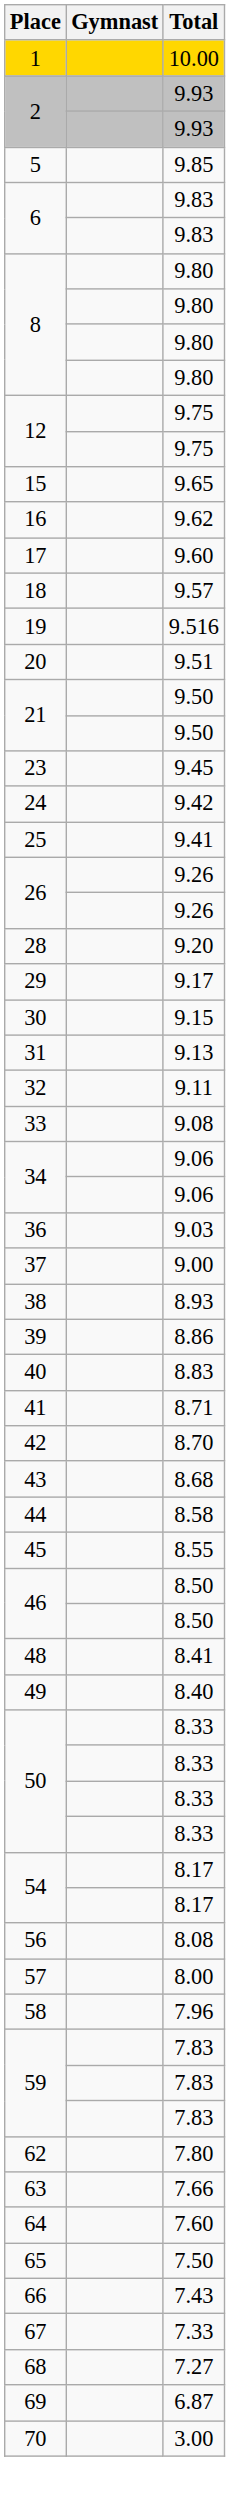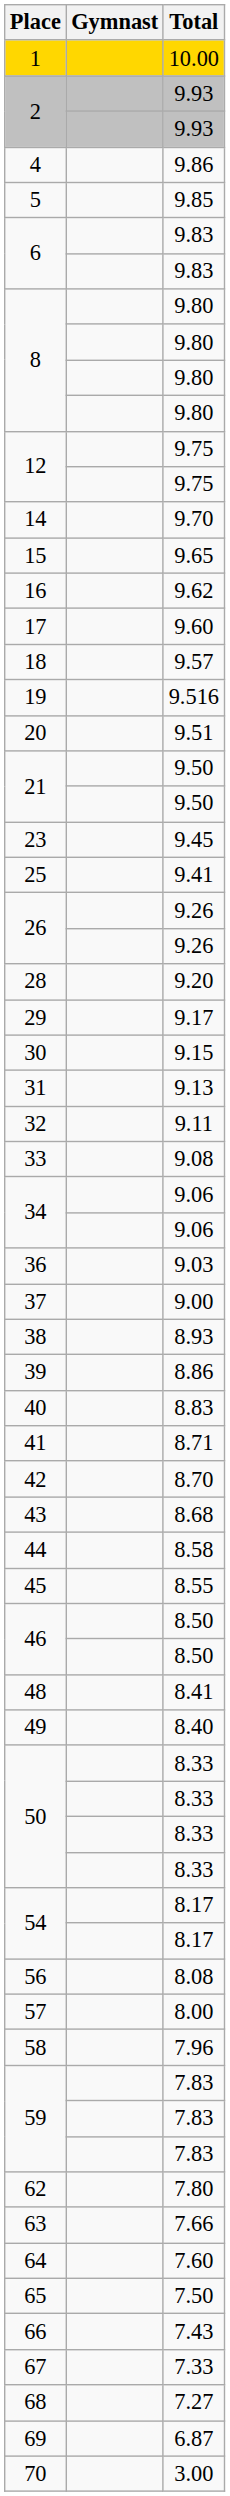+ row: 4 | 9.86
+ row: 14 | 9.70
- row: 24 | 9.42
